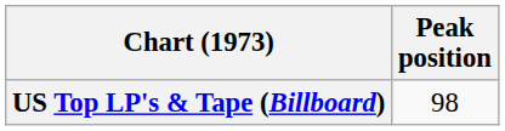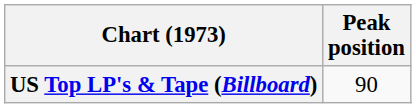US Top LP's & Tape (Billboard) | Peak position: 98 -> 90
